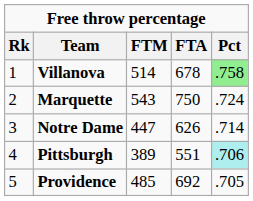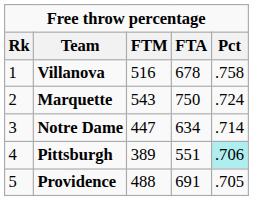Villanova | FTM: 514 -> 516
Villanova | Pct: lightgreen background -> no background
Notre Dame | FTA: 626 -> 634
Providence | FTM: 485 -> 488
Providence | FTA: 692 -> 691
